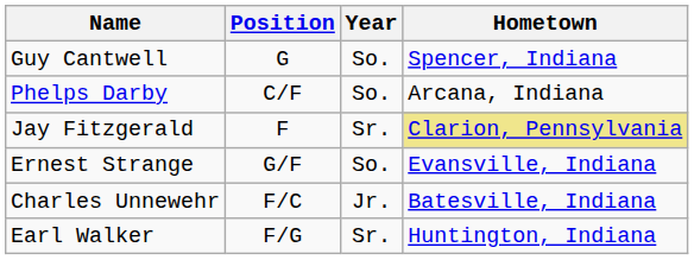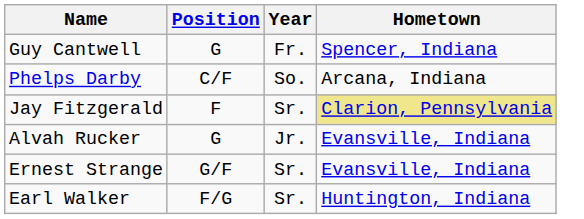Guy Cantwell | Year: So. -> Fr.
+ row: Alvah Rucker | G | Jr. | Evansville, Indiana
Ernest Strange | Year: So. -> Sr.
- row: Charles Unnewehr | F/C | Jr. | Batesville, Indiana
